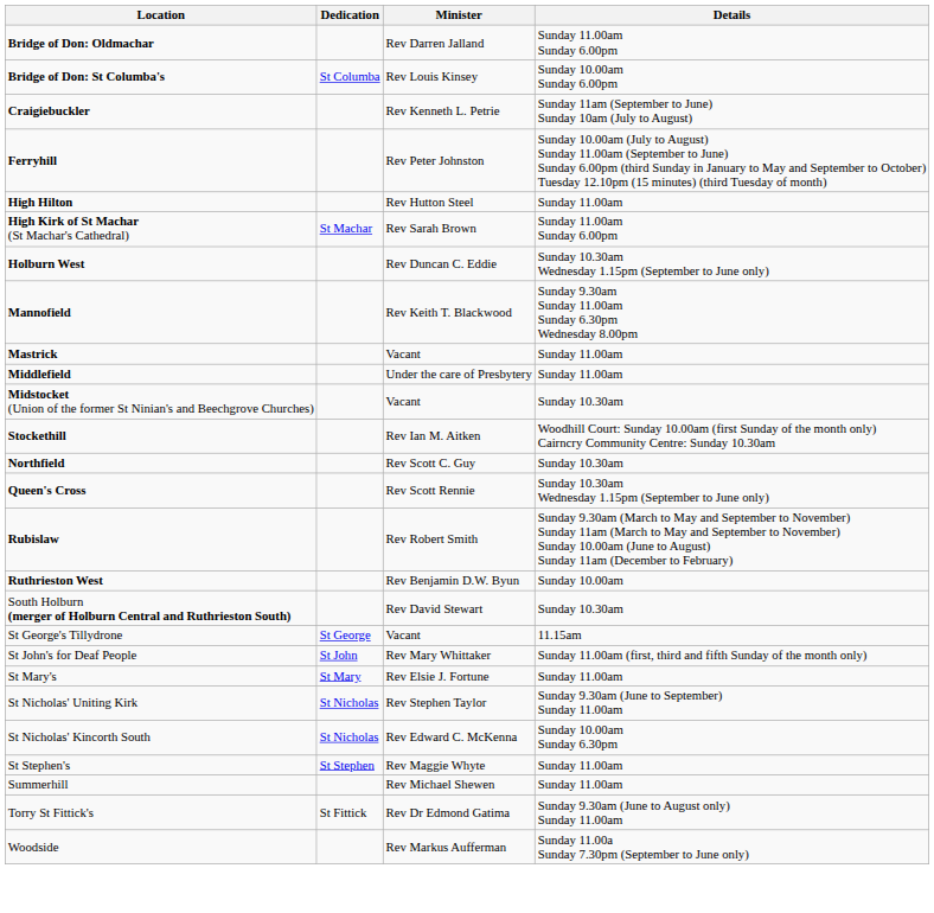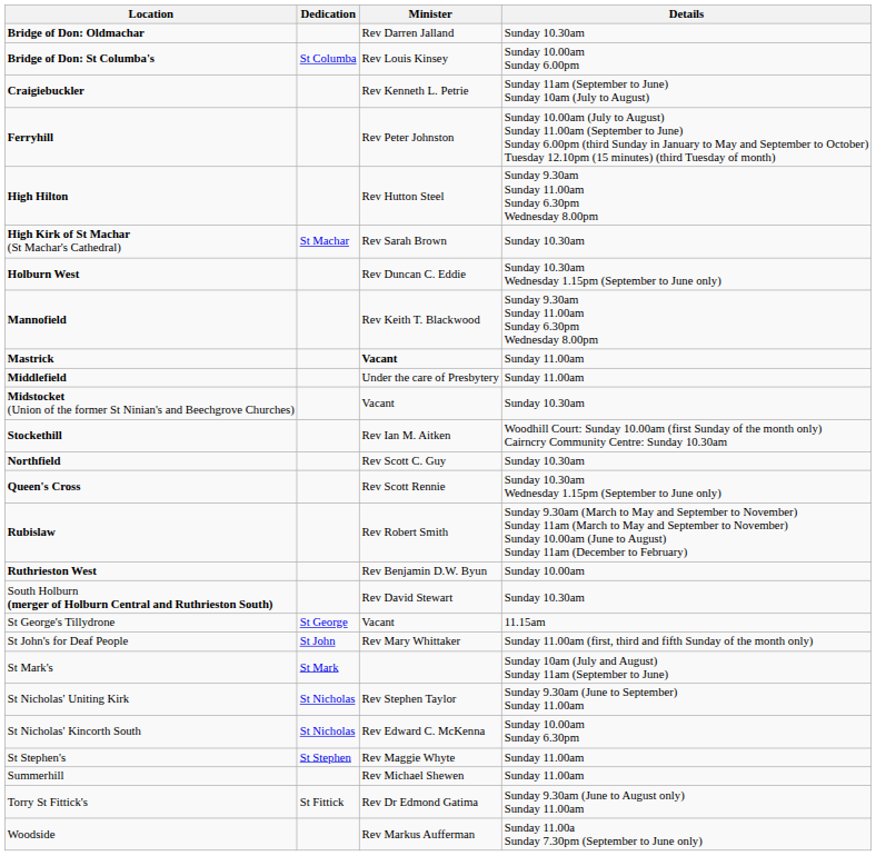Bridge of Don: Oldmachar | Details: Sunday 11.00am Sunday 6.00pm -> Sunday 10.30am
High Hilton | Details: Sunday 11.00am -> Sunday 9.30am Sunday 11.00am Sunday 6.30pm Wednesday 8.00pm
High Kirk of St Machar (St Machar's Cathedral) | Details: Sunday 11.00am Sunday 6.00pm -> Sunday 10.30am
Mastrick | Minister: normal -> bold
+ row: St Mark's | St Mark | Sunday 10am (July and August) Sunday 11am (September to June)
- row: St Mary's | St Mary | Rev Elsie J. Fortune | Sunday 11.00am
